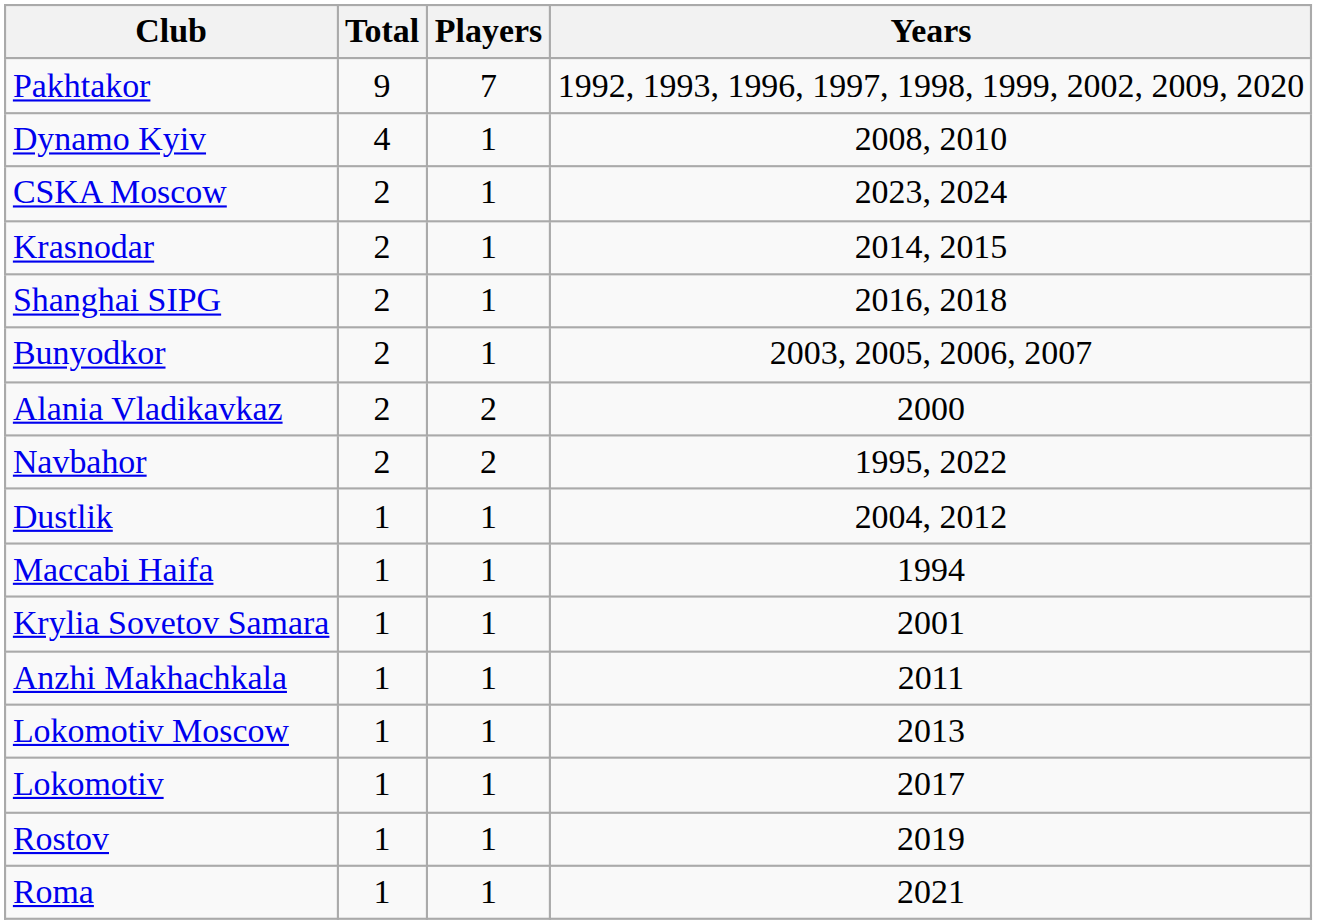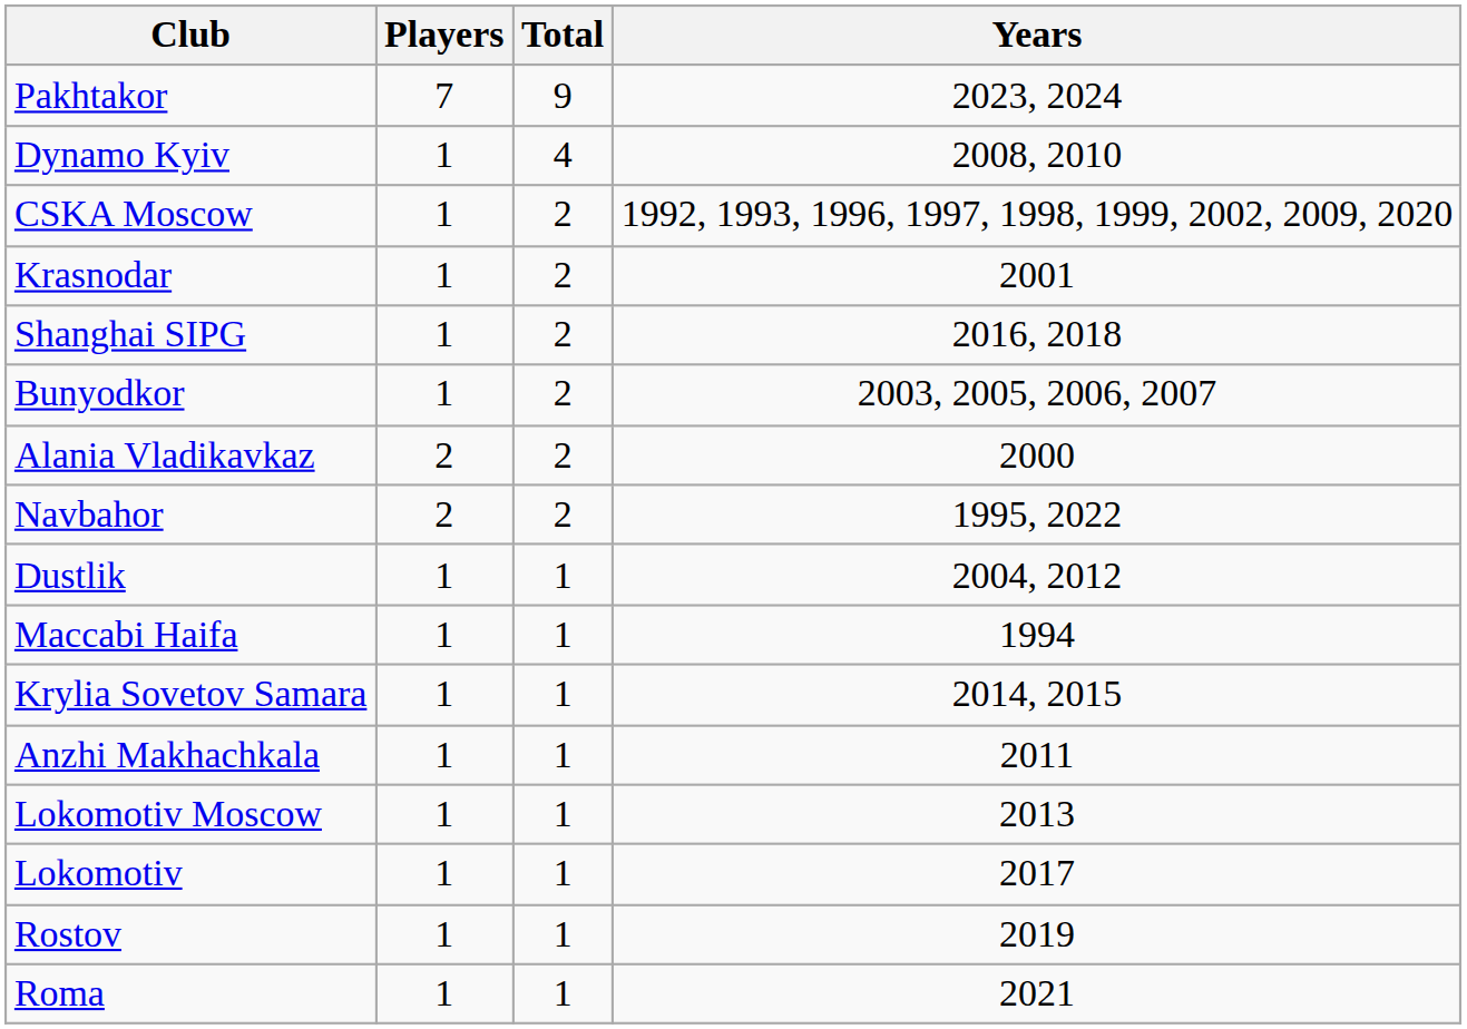columns swapped: Players <-> Total
Pakhtakor | Years: 1992, 1993, 1996, 1997, 1998, 1999, 2002, 2009, 2020 -> 2023, 2024
CSKA Moscow | Years: 2023, 2024 -> 1992, 1993, 1996, 1997, 1998, 1999, 2002, 2009, 2020
Krasnodar | Years: 2014, 2015 -> 2001
Krylia Sovetov Samara | Years: 2001 -> 2014, 2015
